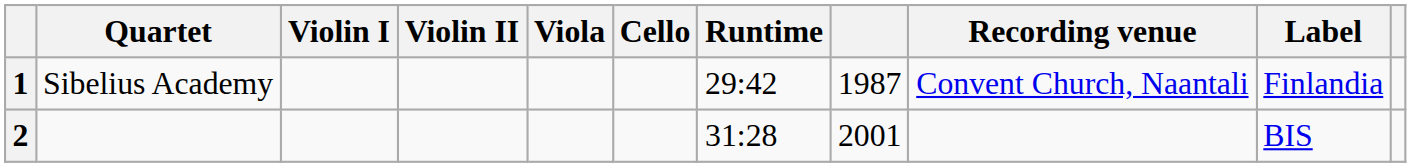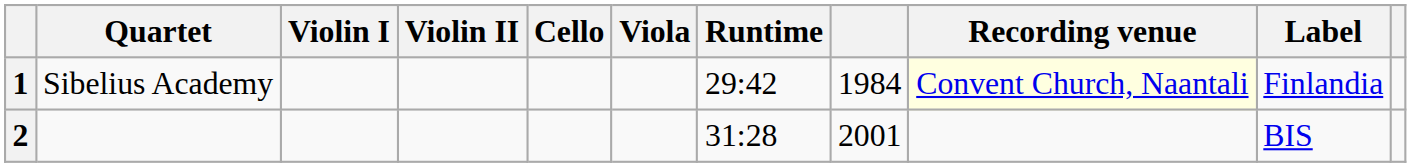columns swapped: Viola <-> Cello
1 | column 8: 1987 -> 1984
1 | Recording venue: no background -> lightyellow background
